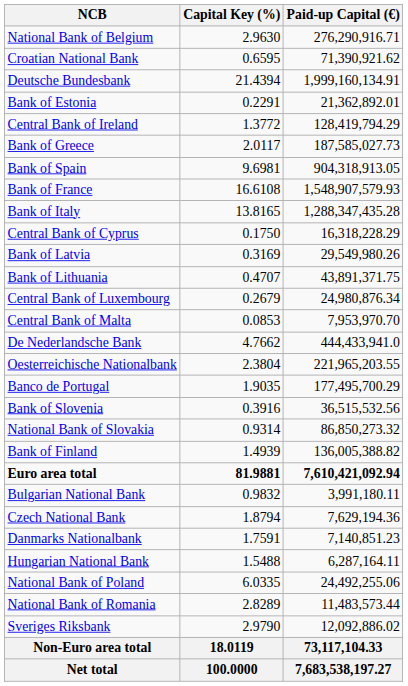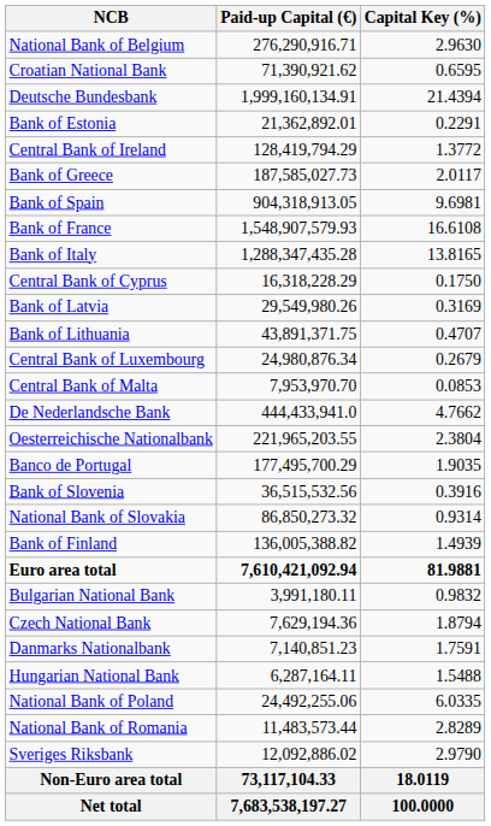columns swapped: Capital Key (%) <-> Paid-up Capital (€)
